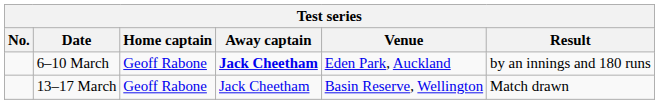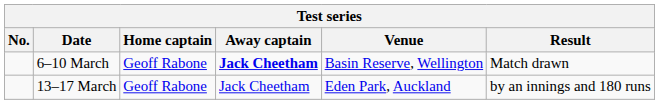6–10 March | Venue: Eden Park, Auckland -> Basin Reserve, Wellington
6–10 March | Result: by an innings and 180 runs -> Match drawn
13–17 March | Venue: Basin Reserve, Wellington -> Eden Park, Auckland
13–17 March | Result: Match drawn -> by an innings and 180 runs
